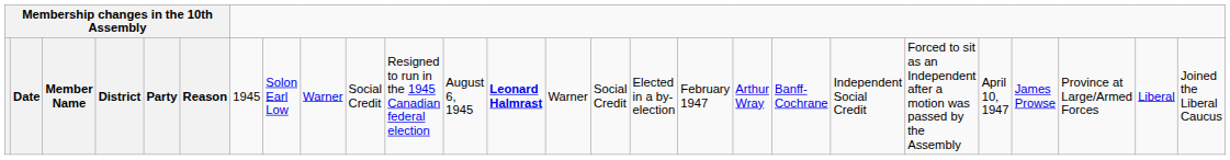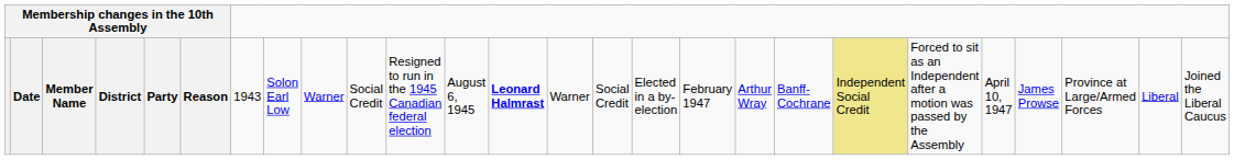Date | column 7: 1945 -> 1943
Date | column 20: no background -> khaki background
